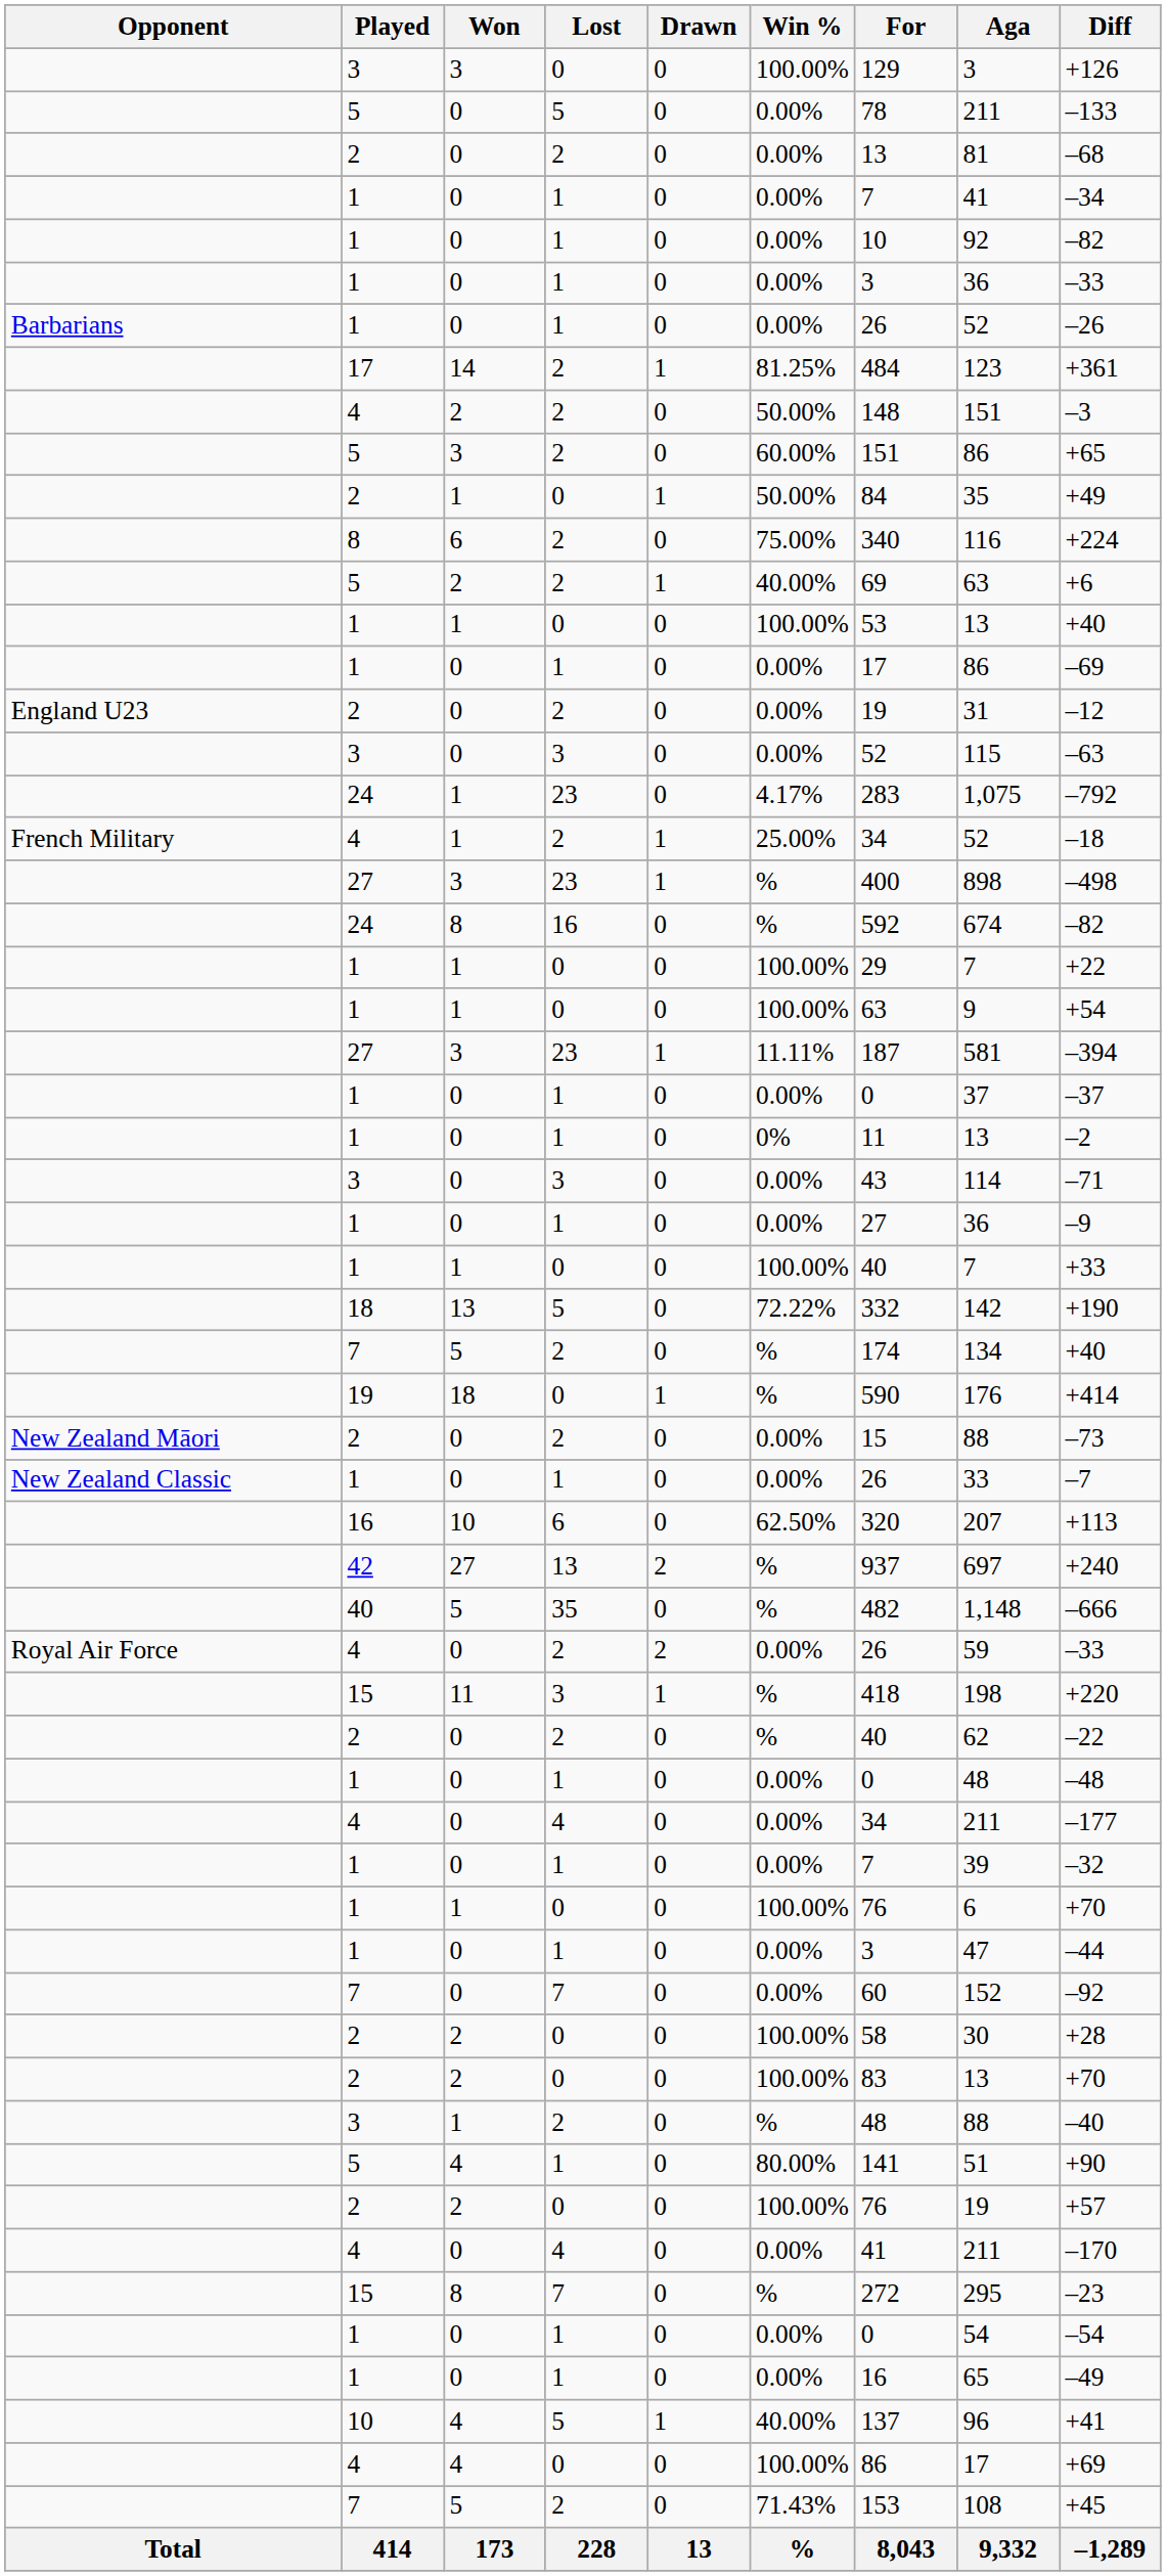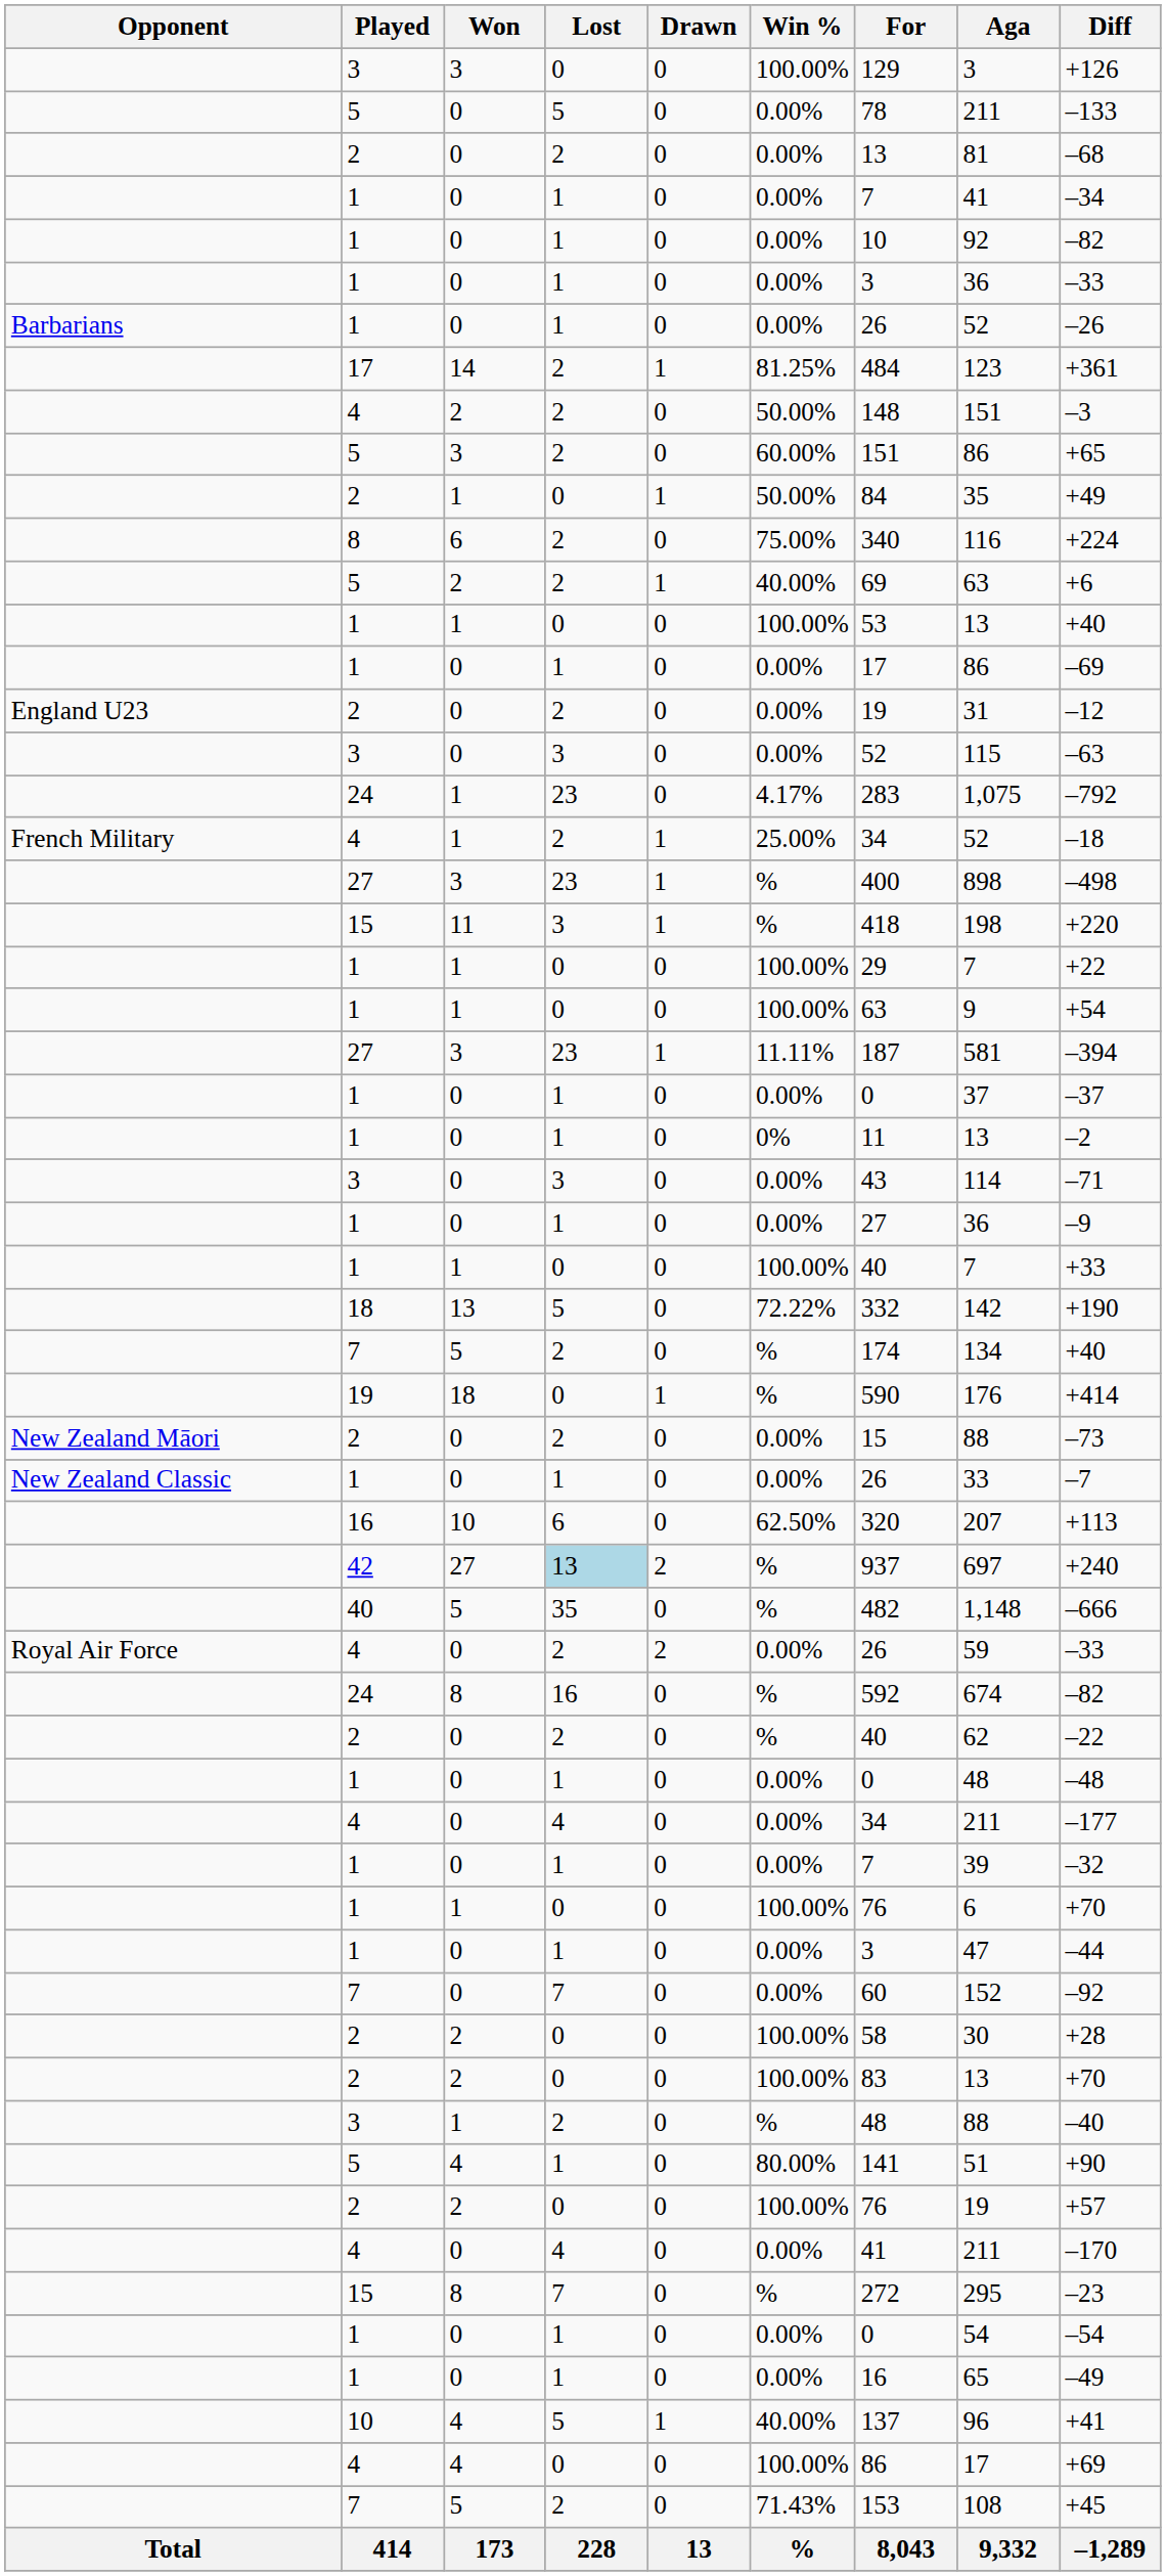rows swapped: 15 / 11 <-> 24 / 8
42 | Lost: no background -> lightblue background
